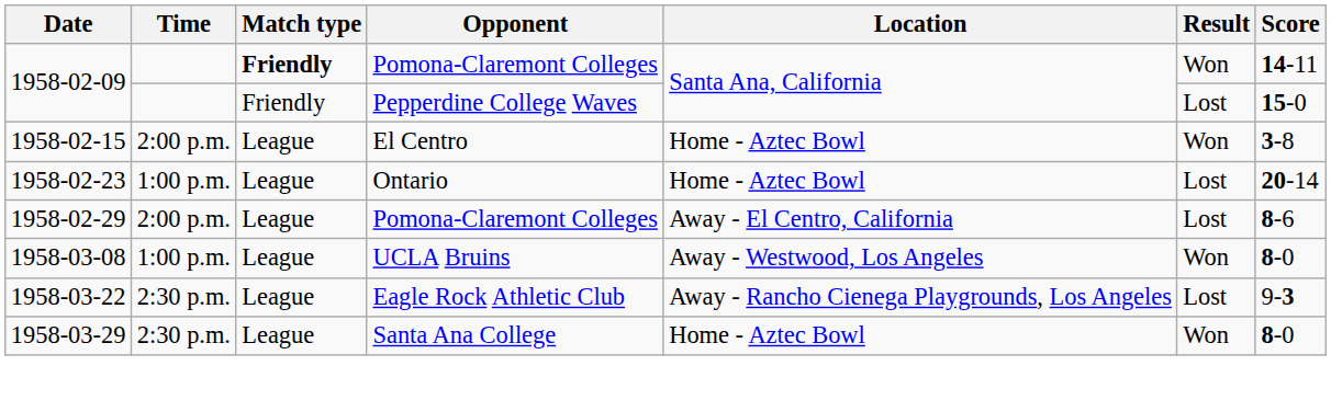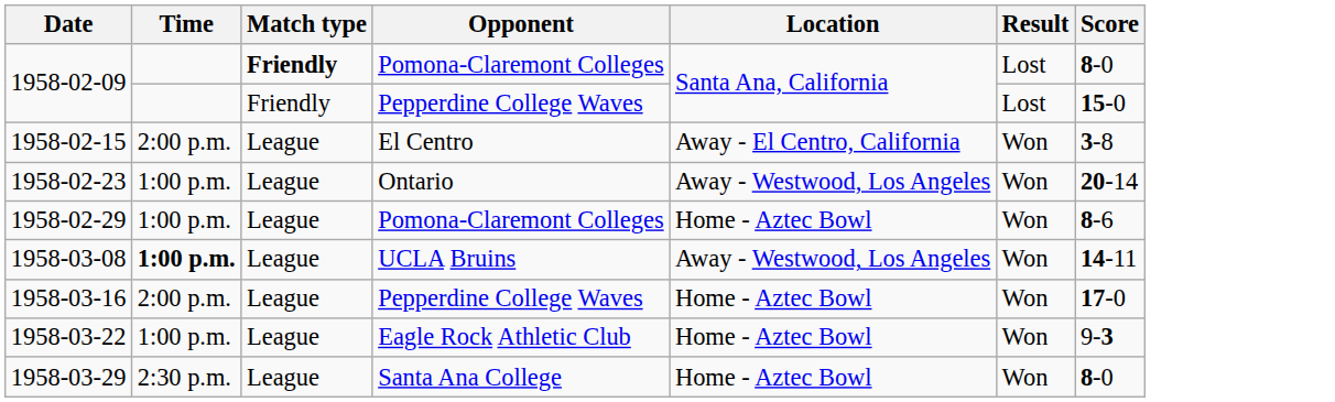1958-02-09 / Pomona-Claremont Colleges | Result: Won -> Lost
1958-02-09 / Pomona-Claremont Colleges | Score: 14-11 -> 8-0
1958-02-15 | Location: Home - Aztec Bowl -> Away - El Centro, California
1958-02-23 | Location: Home - Aztec Bowl -> Away - Westwood, Los Angeles
1958-02-23 | Result: Lost -> Won
1958-02-29 | Time: 2:00 p.m. -> 1:00 p.m.
1958-02-29 | Location: Away - El Centro, California -> Home - Aztec Bowl
1958-02-29 | Result: Lost -> Won
1958-03-08 | Time: normal -> bold
1958-03-08 | Score: 8-0 -> 14-11
+ row: 1958-03-16 | 2:00 p.m. | League | Pepperdine College Waves | Home - Aztec Bowl | Won | 17-0
1958-03-22 | Time: 2:30 p.m. -> 1:00 p.m.
1958-03-22 | Location: Away - Rancho Cienega Playgrounds, Los Angeles -> Home - Aztec Bowl
1958-03-22 | Result: Lost -> Won
